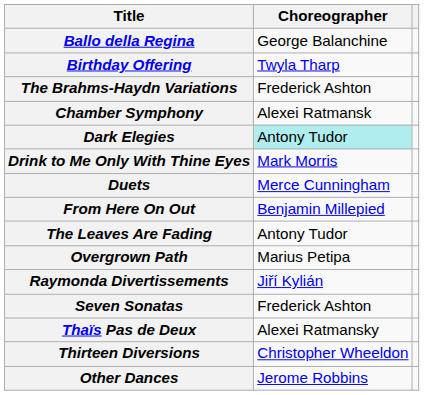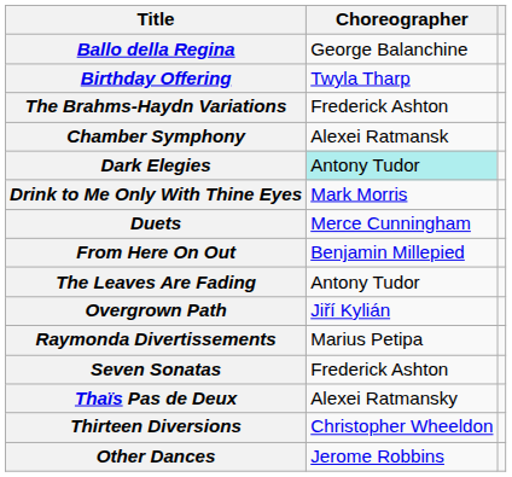Overgrown Path | Choreographer: Marius Petipa -> Jiří Kylián
Raymonda Divertissements | Choreographer: Jiří Kylián -> Marius Petipa
